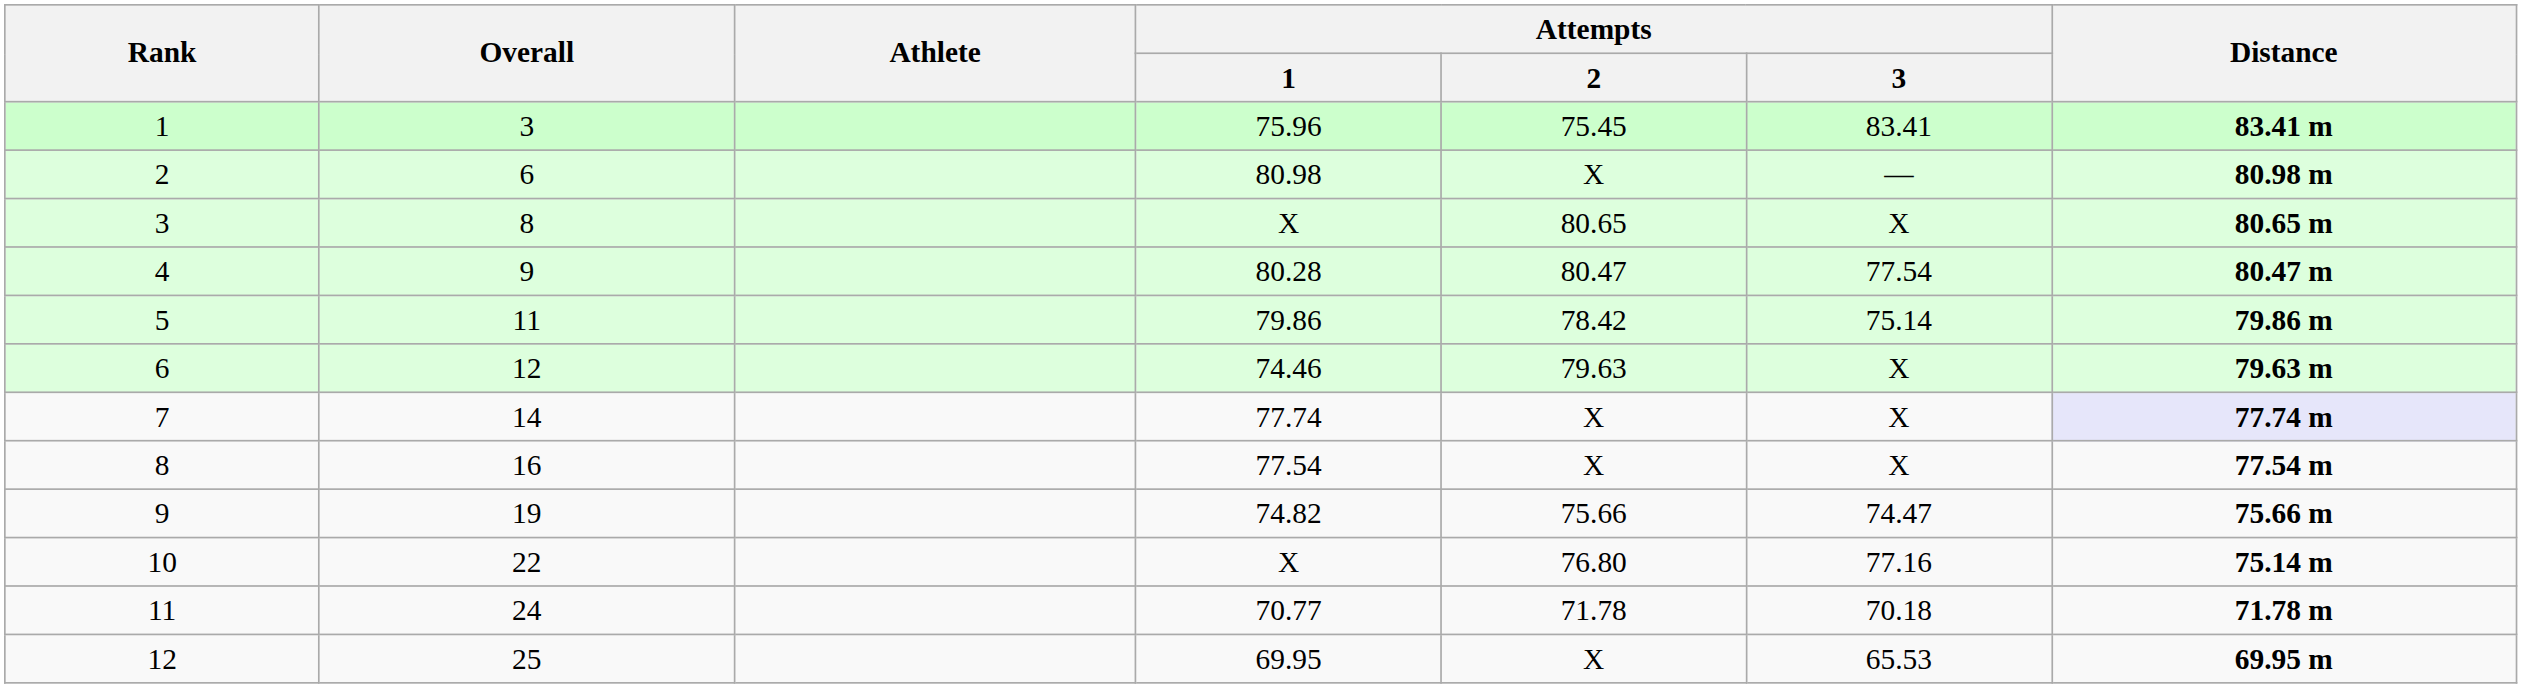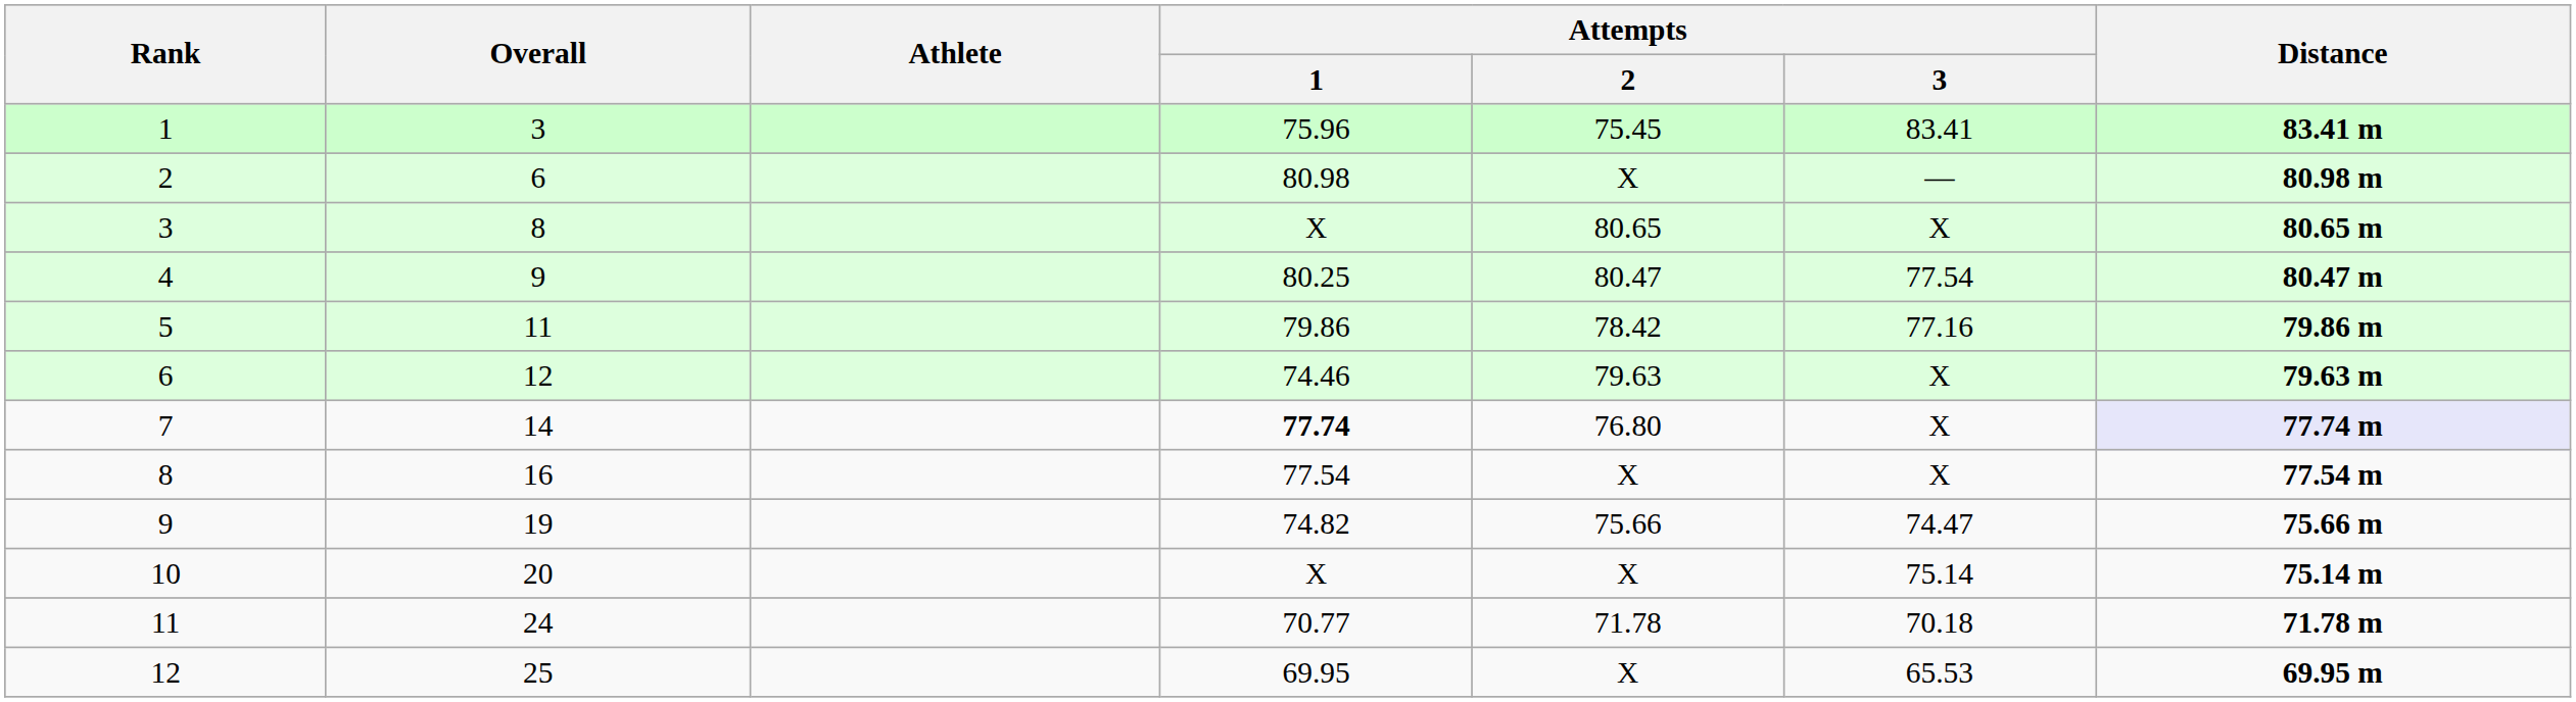4 | Attempts / 1: 80.28 -> 80.25
5 | Attempts / 3: 75.14 -> 77.16
7 | Attempts / 1: normal -> bold
7 | Attempts / 2: X -> 76.80
10 | Overall: 22 -> 20
10 | Attempts / 2: 76.80 -> X
10 | Attempts / 3: 77.16 -> 75.14
